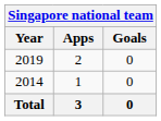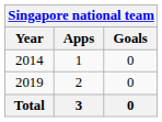rows swapped: 2014 <-> 2019
